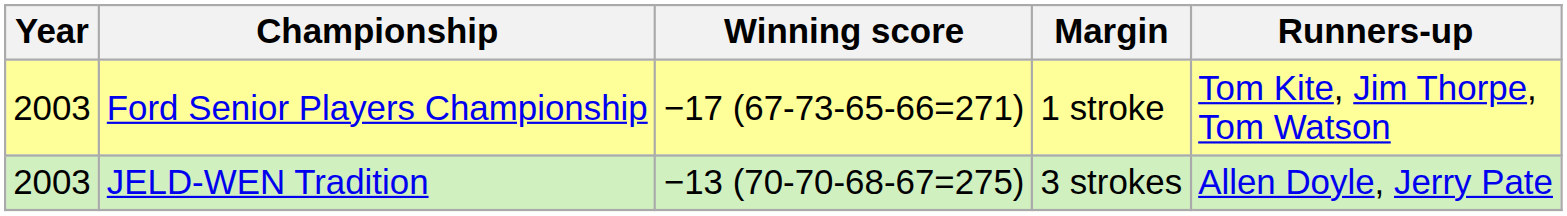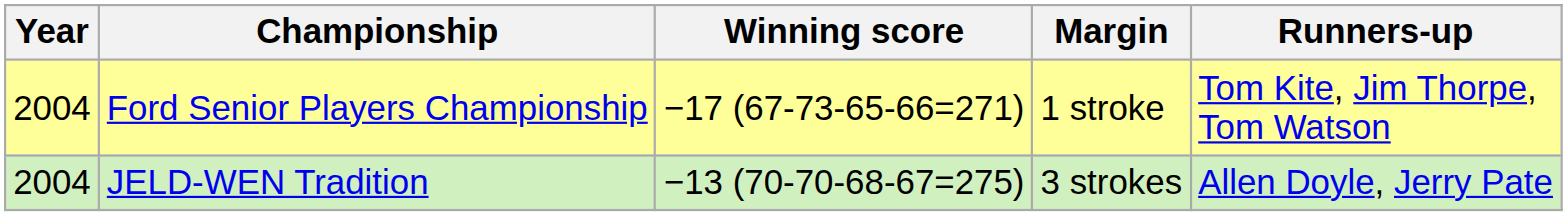Ford Senior Players Championship | Year: 2003 -> 2004
JELD-WEN Tradition | Year: 2003 -> 2004
